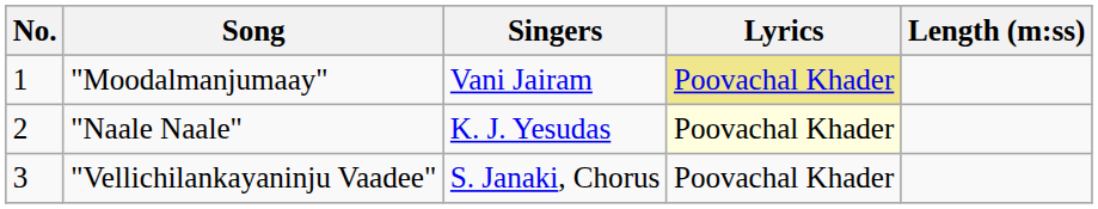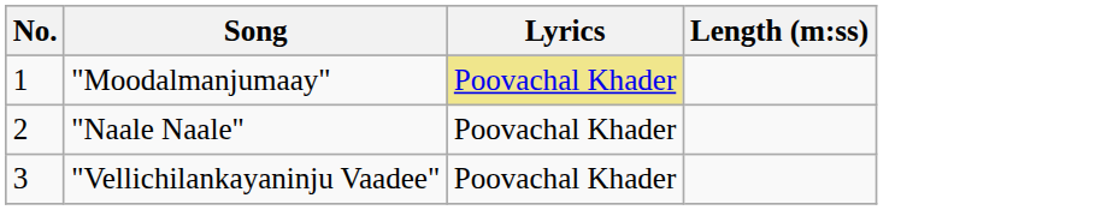- column: Singers | Vani Jairam | K. J. Yesudas | S. Janaki, Chorus
"Naale Naale" | Lyrics: lightyellow background -> no background
